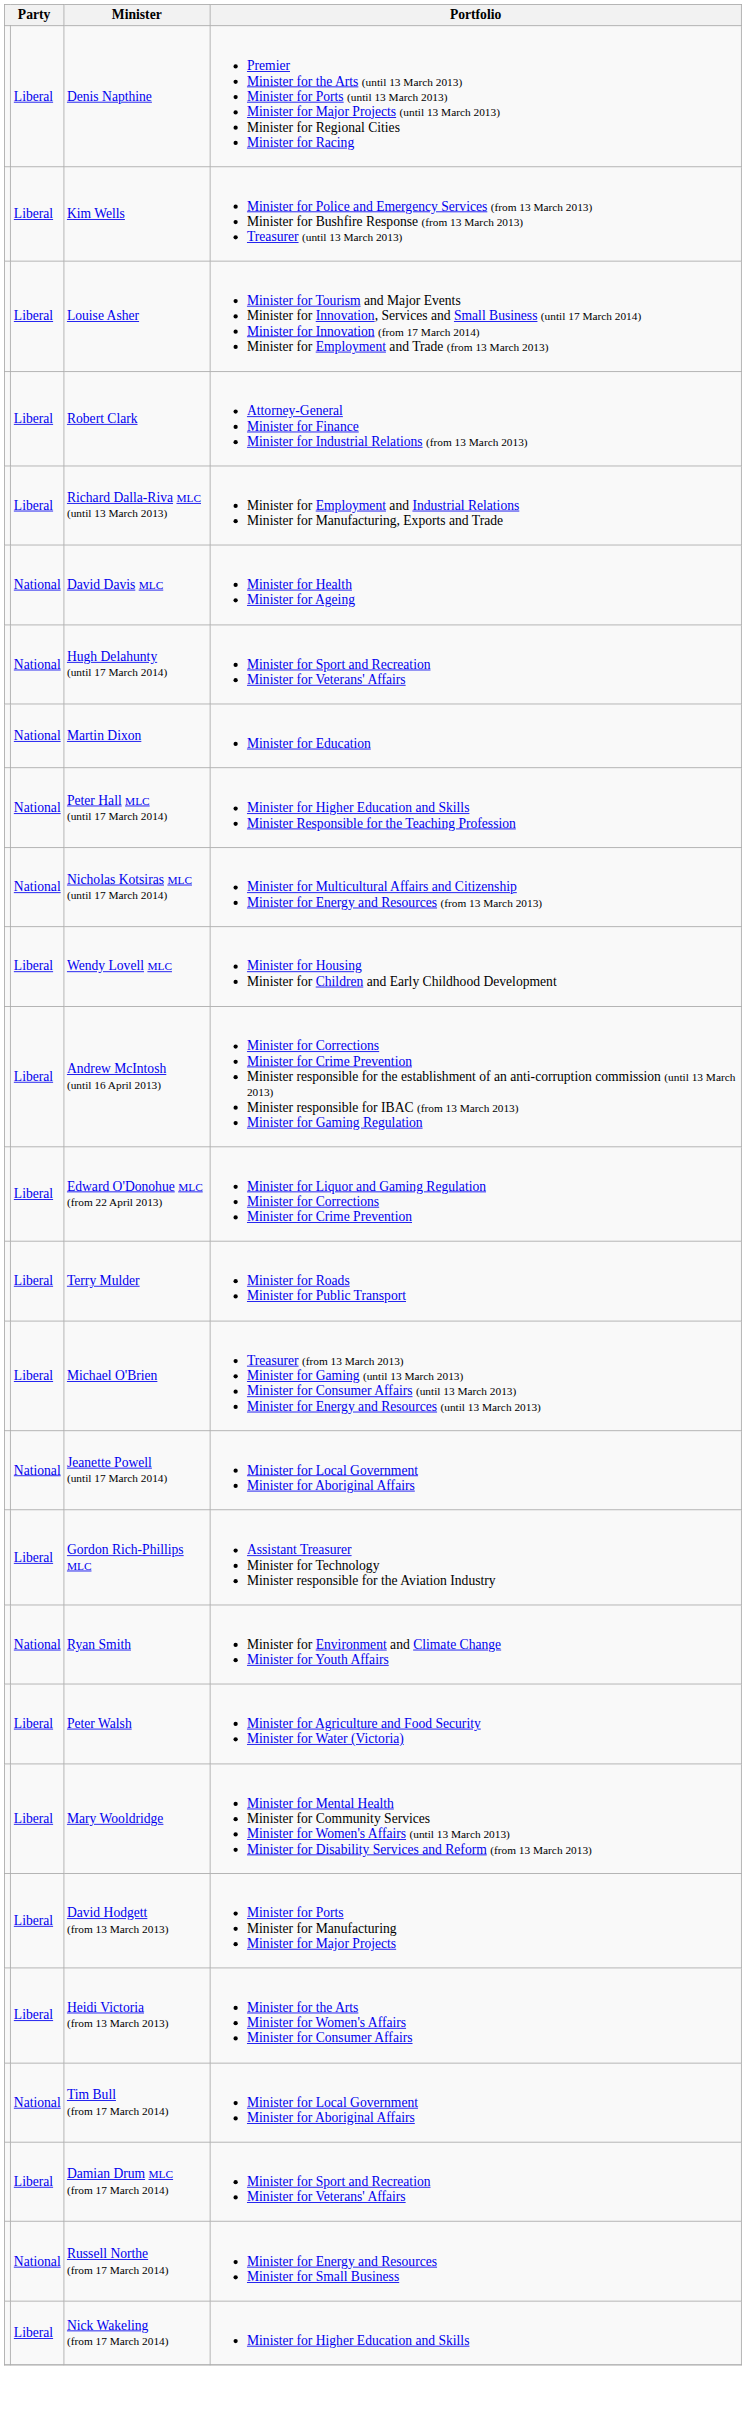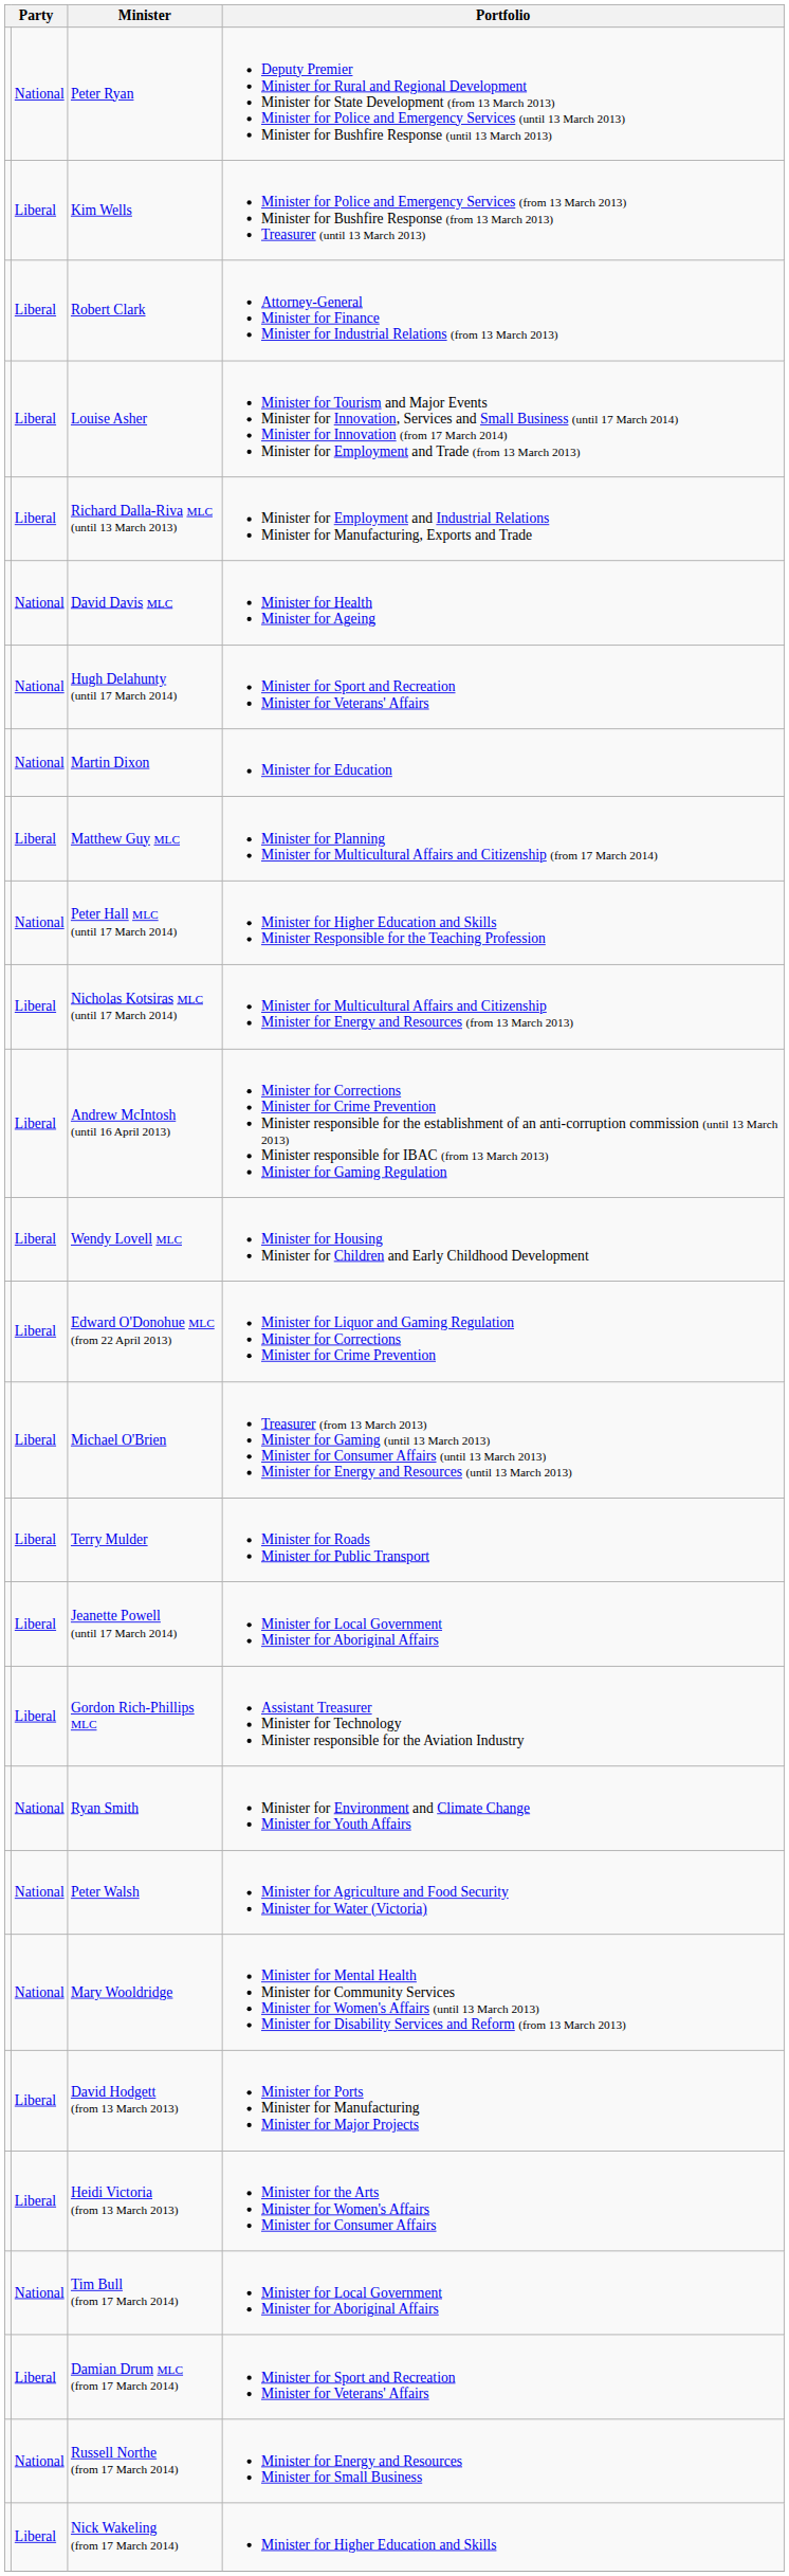- row: Liberal | Denis Napthine | Premier Minister for the Arts (until 13 March 2013) Minister for Ports (until 13 March 2013) Minister for Major Projects (until 13 March 2013) Minister for Regional Cities Minister for Racing
+ row: National | Peter Ryan | Deputy Premier Minister for Rural and Regional Development Minister for State Development (from 13 March 2013) Minister for Police and Emergency Services (until 13 March 2013) Minister for Bushfire Response (until 13 March 2013)
rows swapped: Louise Asher <-> Robert Clark
+ row: Liberal | Matthew Guy MLC | Minister for Planning Minister for Multicultural Affairs and Citizenship (from 17 March 2014)
Nicholas Kotsiras MLC (until 17 March 2014) | column 2: National -> Liberal
rows swapped: Wendy Lovell MLC <-> Andrew McIntosh (until 16 April 2013)
rows swapped: Terry Mulder <-> Michael O'Brien
Jeanette Powell (until 17 March 2014) | column 2: National -> Liberal
Peter Walsh | column 2: Liberal -> National
Mary Wooldridge | column 2: Liberal -> National
